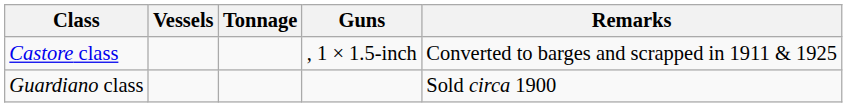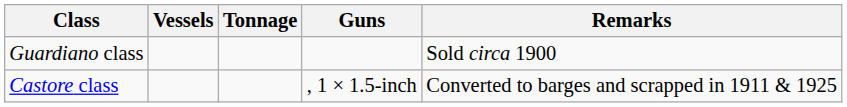rows swapped: Guardiano class <-> Castore class
